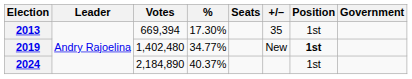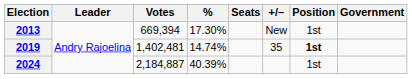2013 | +/–: 35 -> New
2019 | Votes: 1,402,480 -> 1,402,481
2019 | %: 34.77% -> 14.74%
2019 | +/–: New -> 35
2024 | Votes: 2,184,890 -> 2,184,887
2024 | %: 40.37% -> 40.39%
